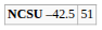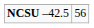NCSU –42.5 | column 2: 51 -> 56
